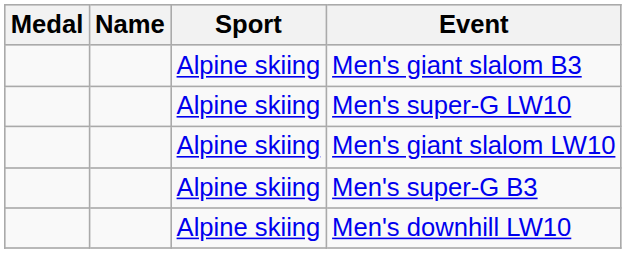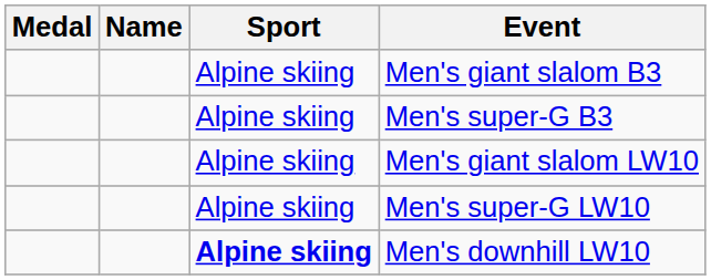rows swapped: Men's super-G B3 <-> Men's super-G LW10
Men's downhill LW10 | Sport: normal -> bold
